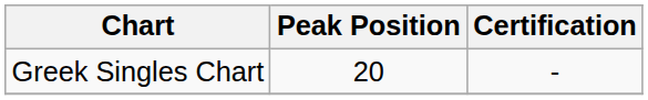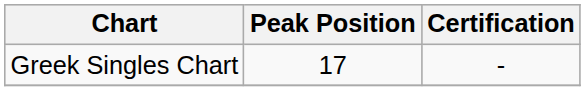Greek Singles Chart | Peak Position: 20 -> 17
